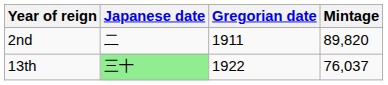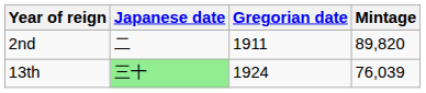13th | Gregorian date: 1922 -> 1924
13th | Mintage: 76,037 -> 76,039
